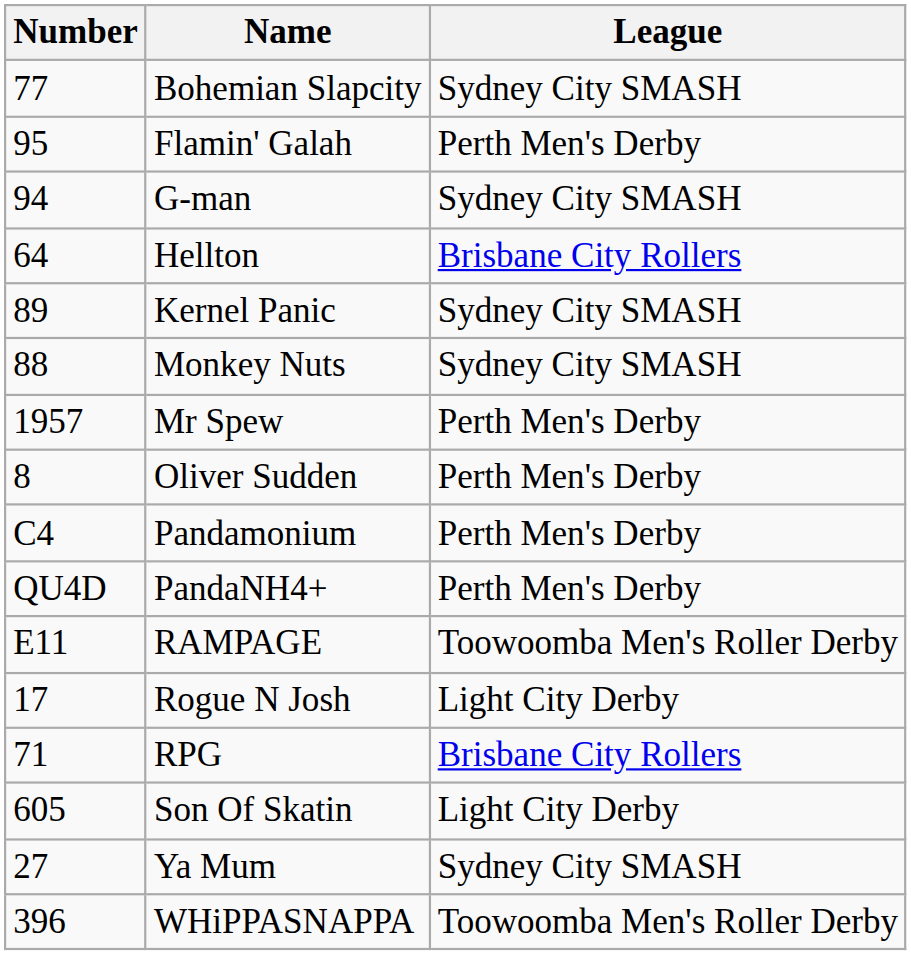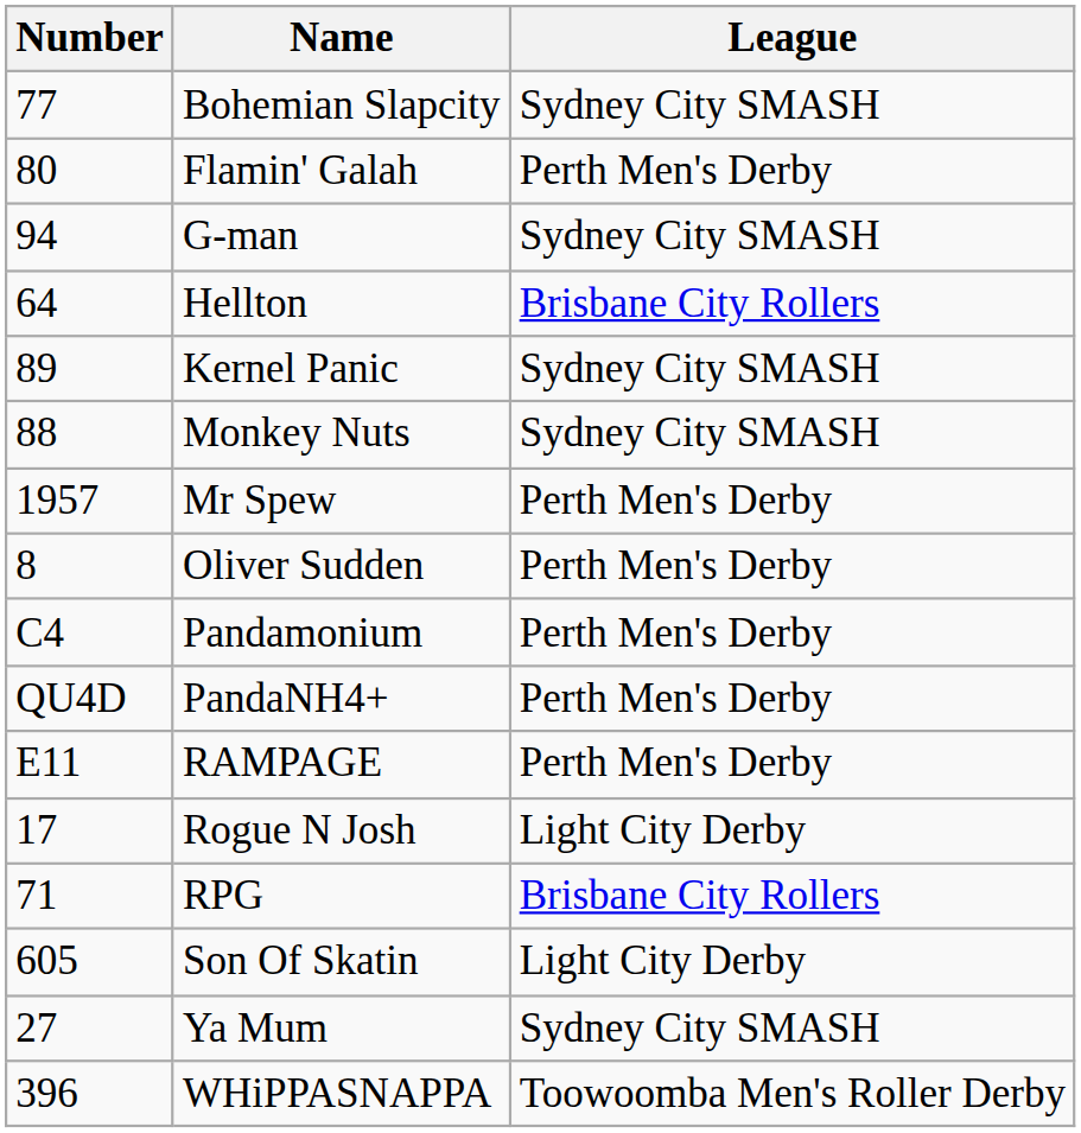Flamin' Galah | Number: 95 -> 80
RAMPAGE | League: Toowoomba Men's Roller Derby -> Perth Men's Derby
